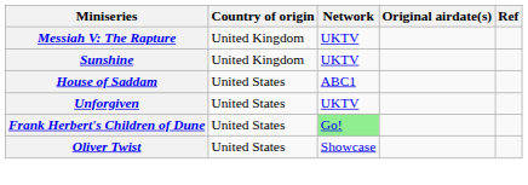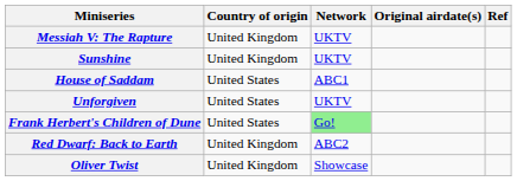+ row: Red Dwarf: Back to Earth | United Kingdom | ABC2
Oliver Twist | Country of origin: United States -> United Kingdom
